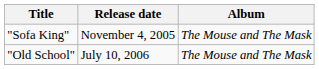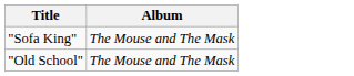- column: Release date | November 4, 2005 | July 10, 2006
